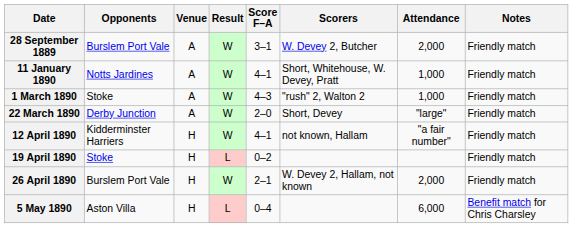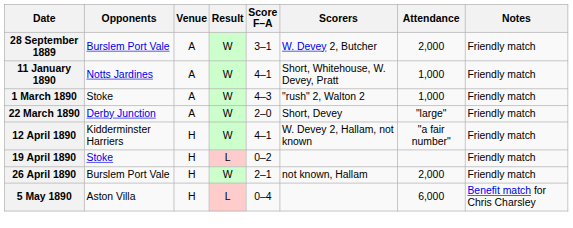12 April 1890 | Scorers: not known, Hallam -> W. Devey 2, Hallam, not known
26 April 1890 | Scorers: W. Devey 2, Hallam, not known -> not known, Hallam
